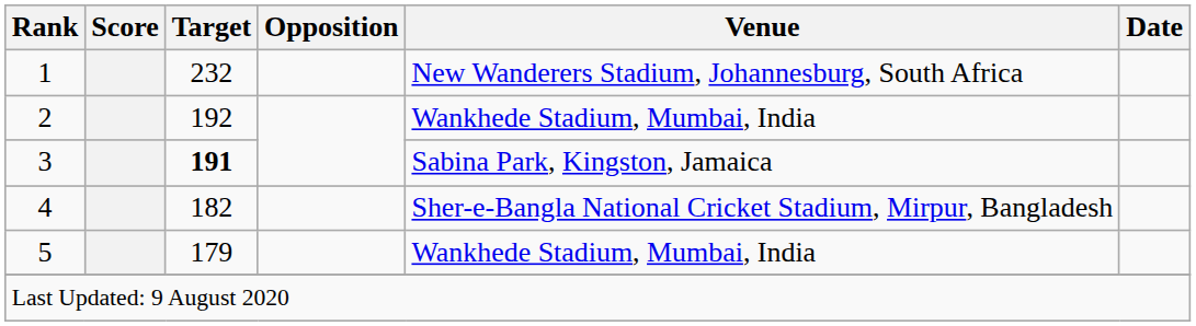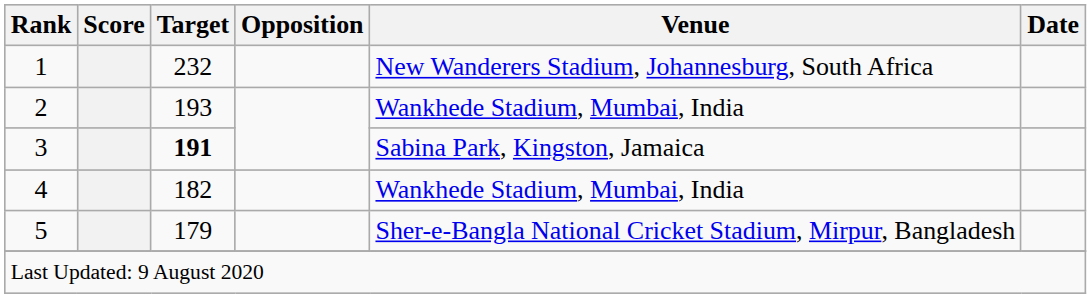2 | Target: 192 -> 193
4 | Venue: Sher-e-Bangla National Cricket Stadium, Mirpur, Bangladesh -> Wankhede Stadium, Mumbai, India
5 | Venue: Wankhede Stadium, Mumbai, India -> Sher-e-Bangla National Cricket Stadium, Mirpur, Bangladesh
